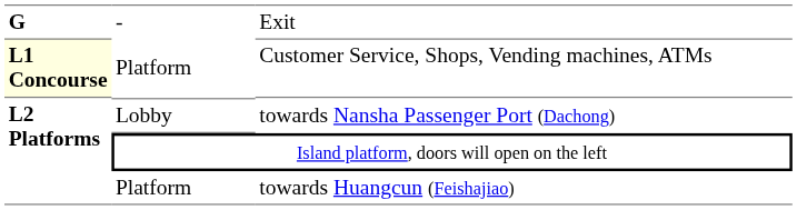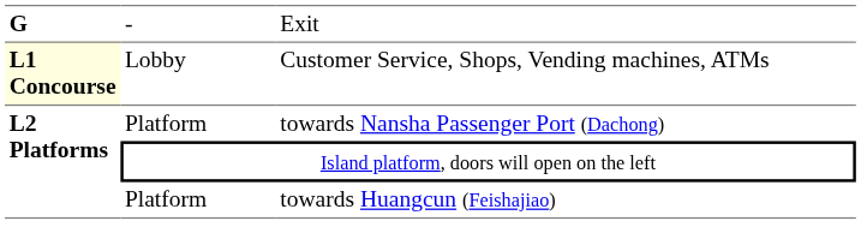Customer Service, Shops, Vending machines, ATMs | column 2: Platform -> Lobby
towards Nansha Passenger Port (Dachong) | column 2: Lobby -> Platform
